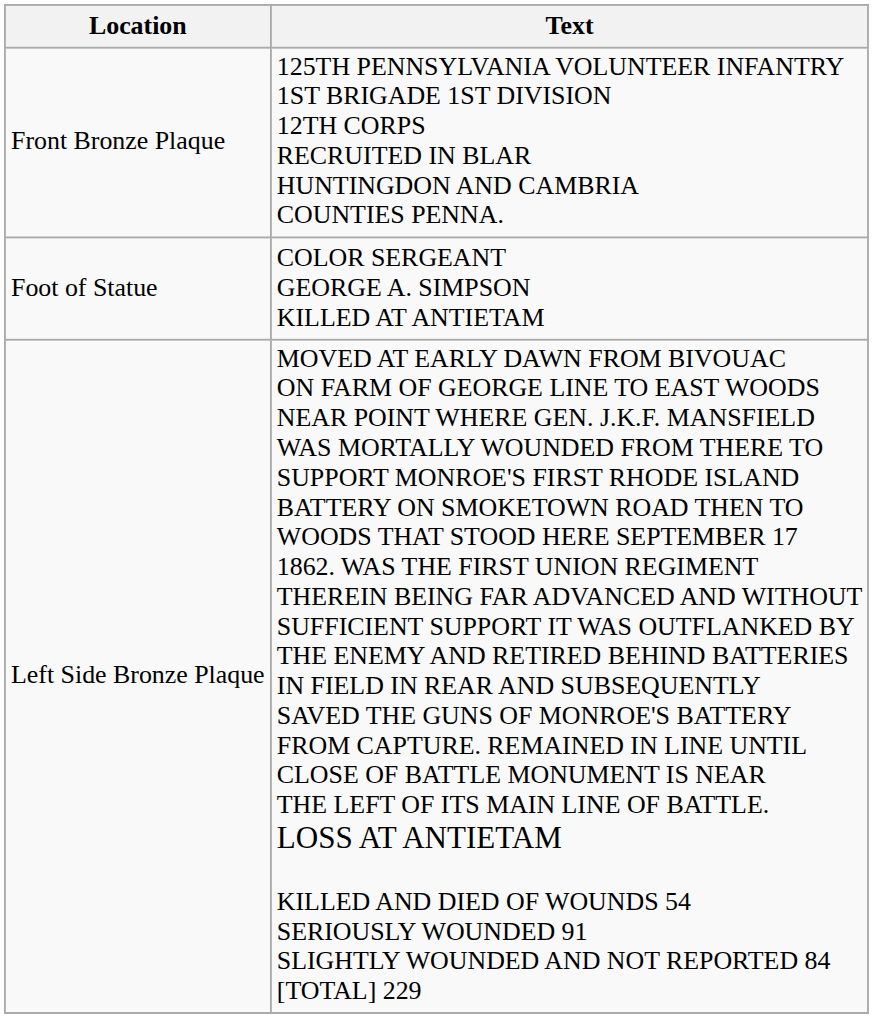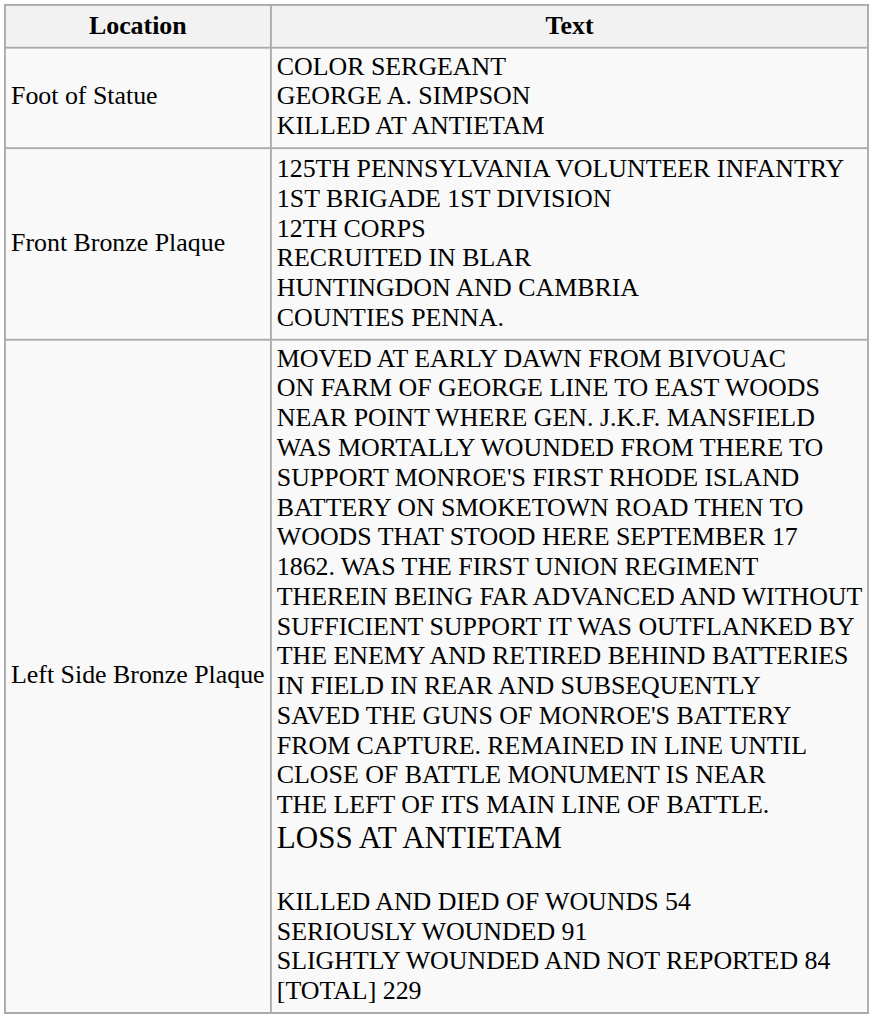rows swapped: Foot of Statue <-> Front Bronze Plaque
